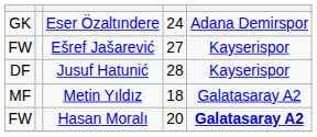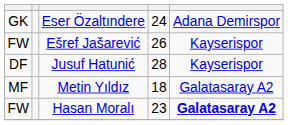Ešref Jašarević | column 4: 27 -> 26
Hasan Moralı | column 4: 20 -> 23
